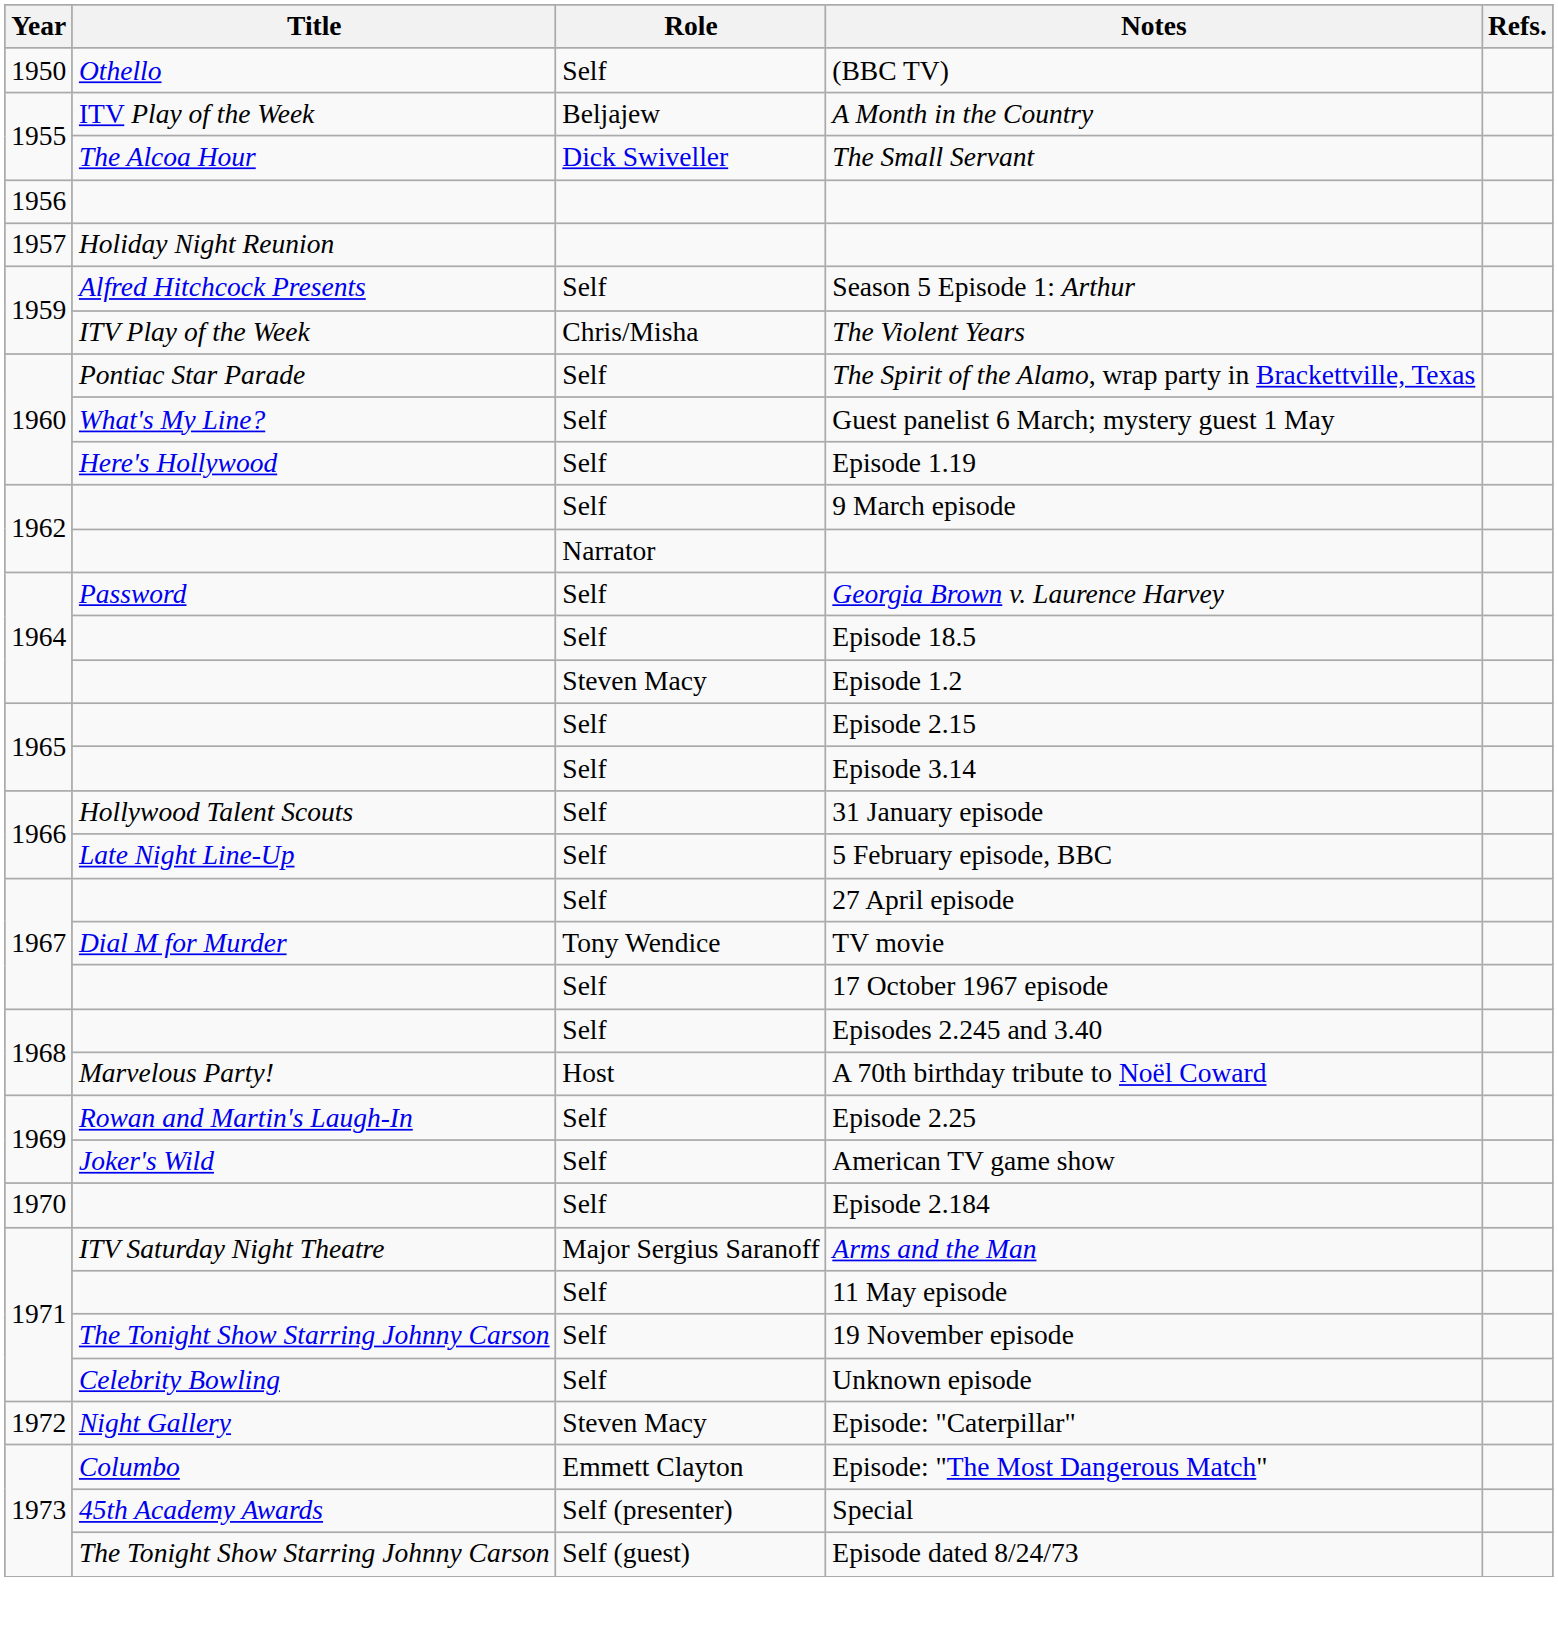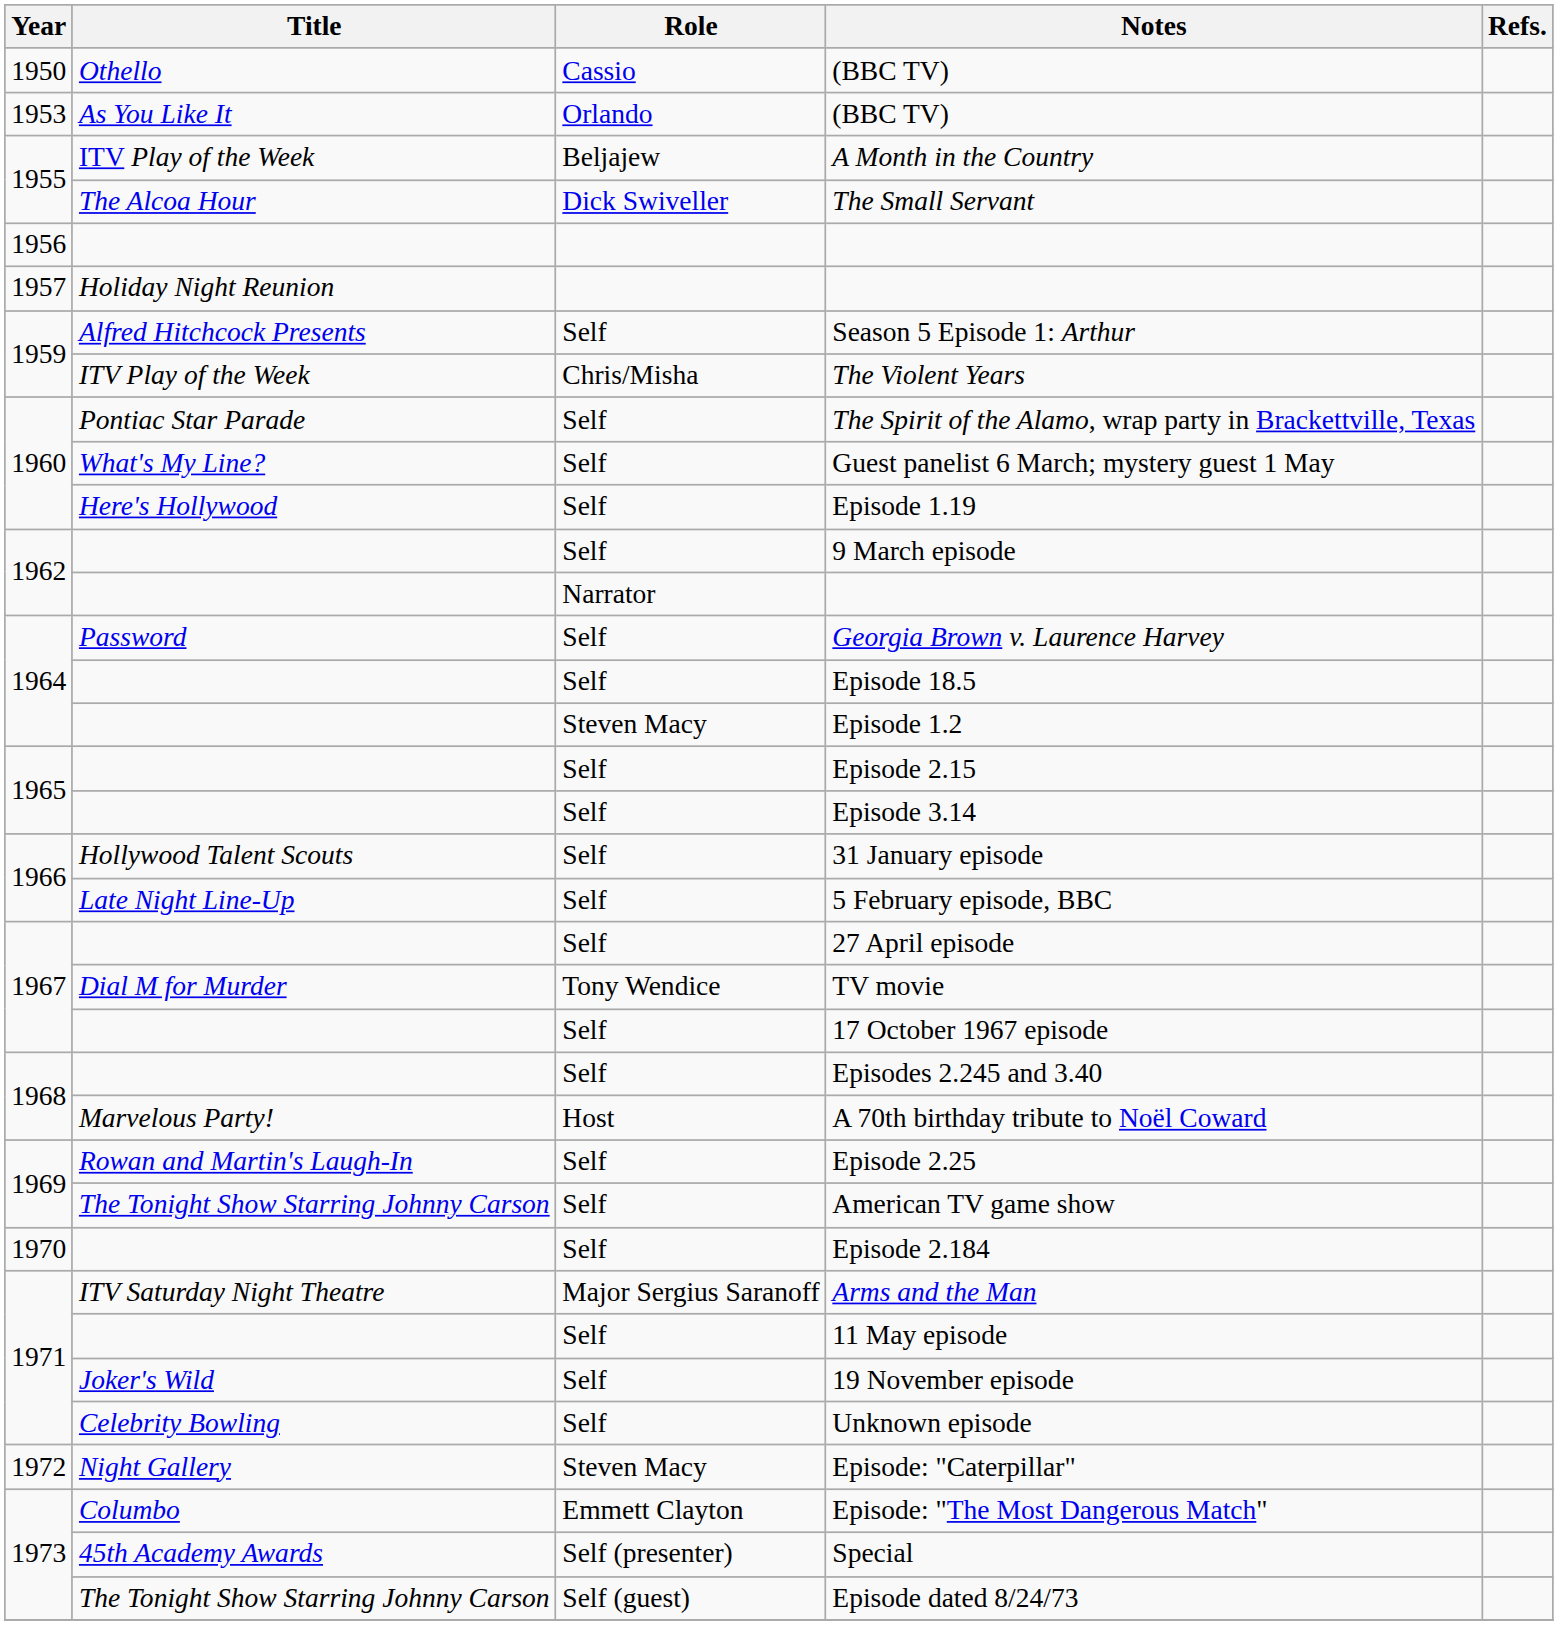1950 / (BBC TV) | Role: Self -> Cassio
+ row: 1953 | As You Like It | Orlando | (BBC TV)
American TV game show | Title: Joker's Wild -> The Tonight Show Starring Johnny Carson
19 November episode | Title: The Tonight Show Starring Johnny Carson -> Joker's Wild
